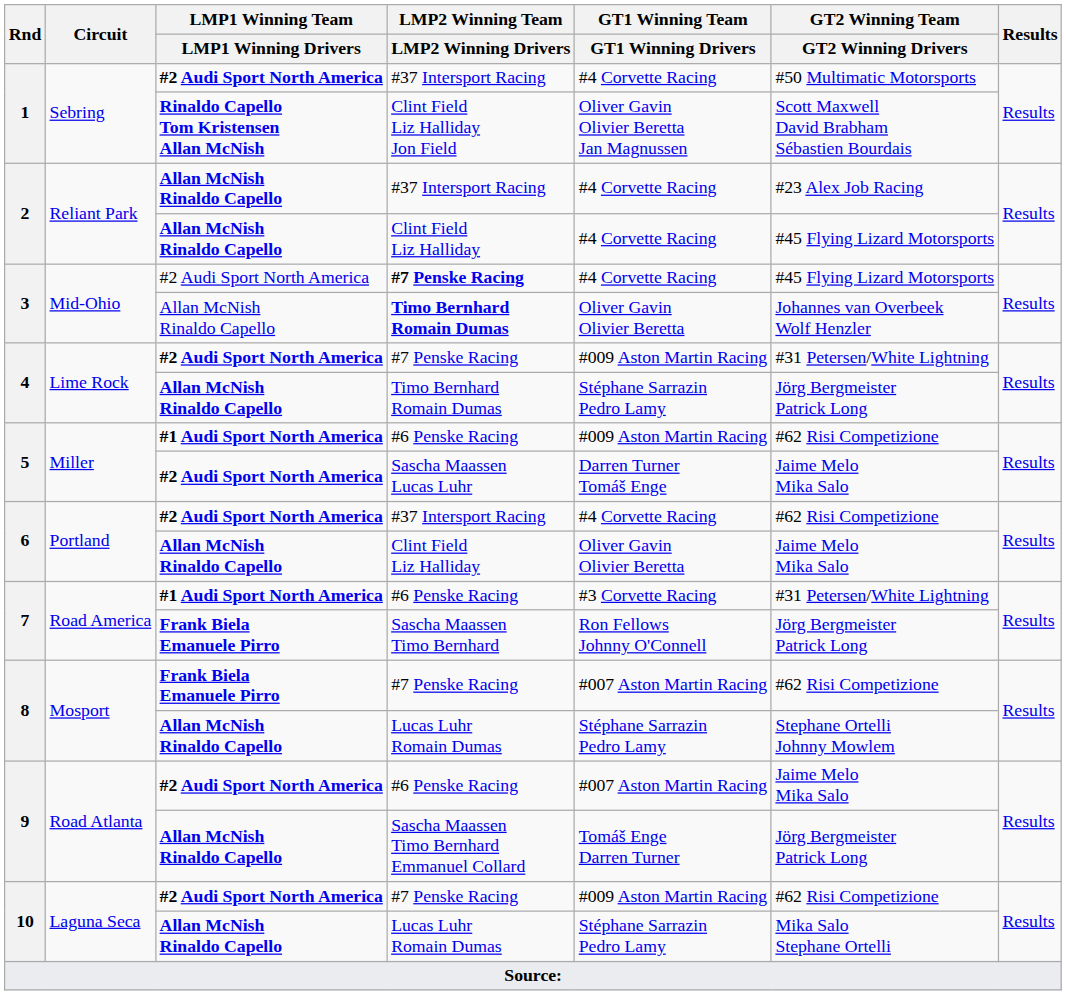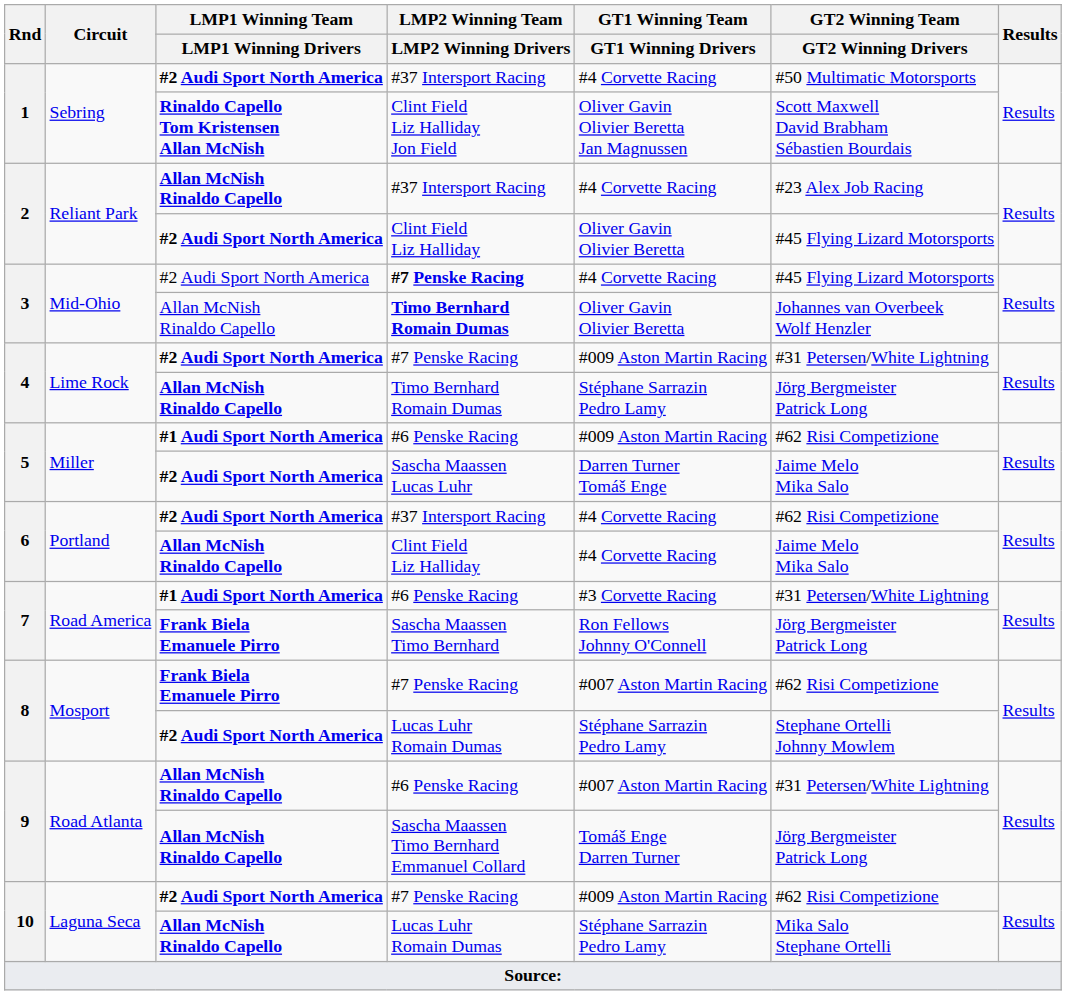2 / Clint Field Liz Halliday | LMP1 Winning Team / LMP1 Winning Drivers: Allan McNish Rinaldo Capello -> #2 Audi Sport North America
2 / Clint Field Liz Halliday | GT1 Winning Team / GT1 Winning Drivers: #4 Corvette Racing -> Oliver Gavin Olivier Beretta
6 / Clint Field Liz Halliday | GT1 Winning Team / GT1 Winning Drivers: Oliver Gavin Olivier Beretta -> #4 Corvette Racing
8 / Lucas Luhr Romain Dumas | LMP1 Winning Team / LMP1 Winning Drivers: Allan McNish Rinaldo Capello -> #2 Audi Sport North America
9 / #6 Penske Racing | LMP1 Winning Team / LMP1 Winning Drivers: #2 Audi Sport North America -> Allan McNish Rinaldo Capello
9 / #6 Penske Racing | GT2 Winning Team / GT2 Winning Drivers: Jaime Melo Mika Salo -> #31 Petersen/White Lightning
